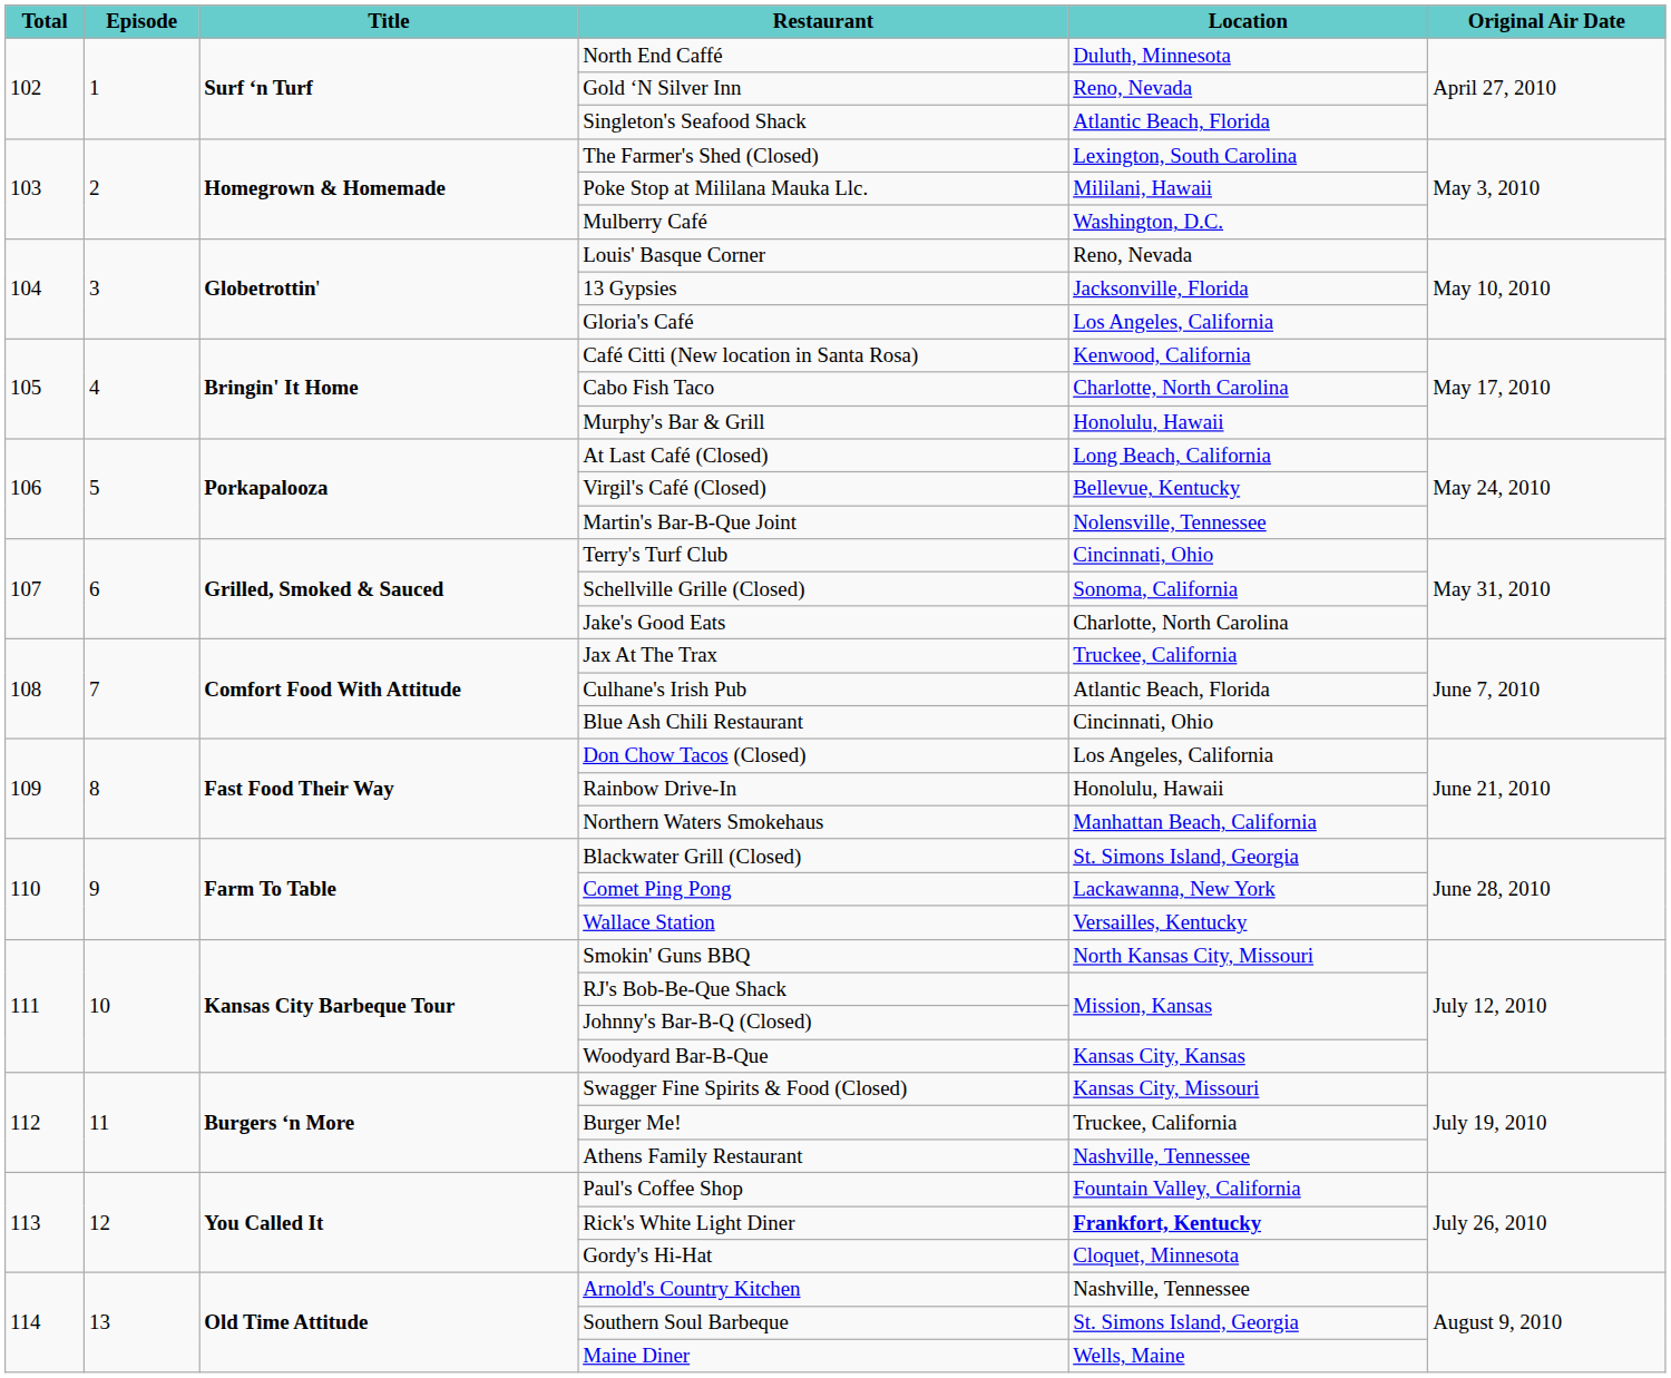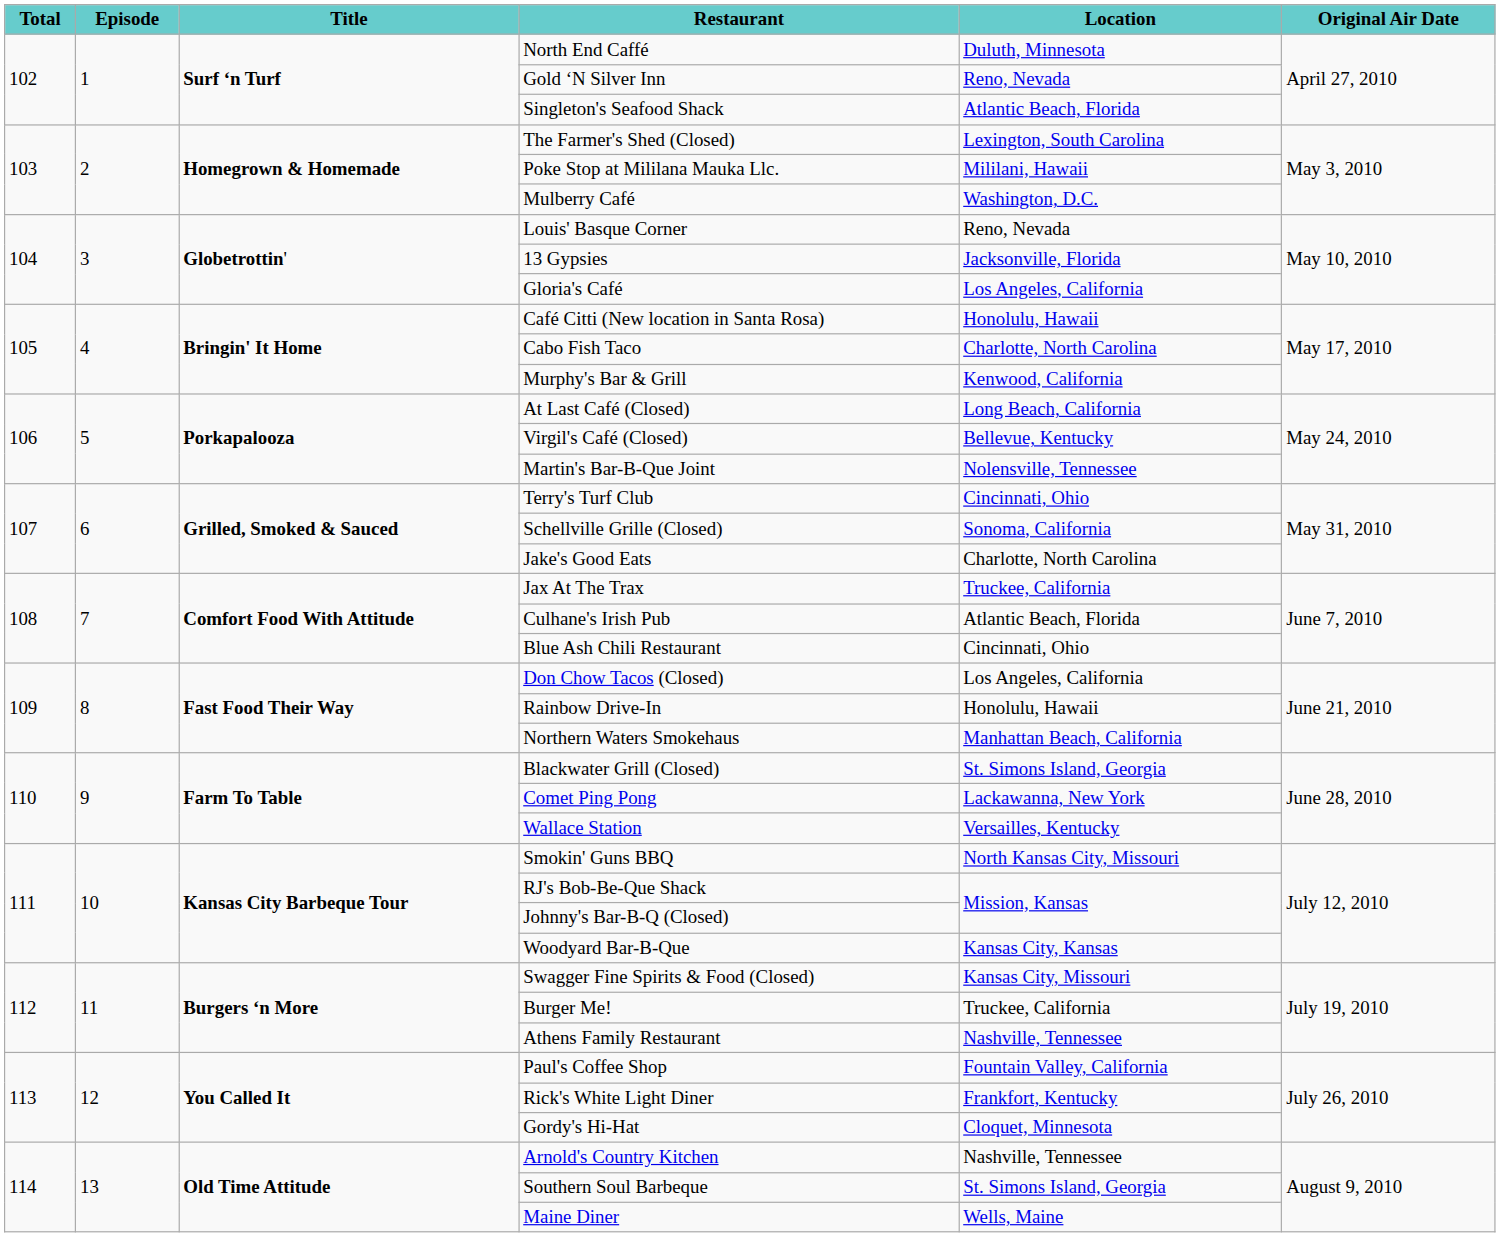Café Citti (New location in Santa Rosa) | Location: Kenwood, California -> Honolulu, Hawaii
Murphy's Bar & Grill | Location: Honolulu, Hawaii -> Kenwood, California
Rick's White Light Diner | Location: bold -> normal
